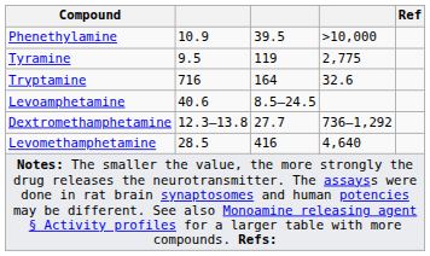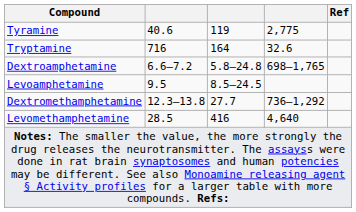- row: Phenethylamine | 10.9 | 39.5 | >10,000
Tyramine | column 2: 9.5 -> 40.6
+ row: Dextroamphetamine | 6.6–7.2 | 5.8–24.8 | 698–1,765
Levoamphetamine | column 2: 40.6 -> 9.5
